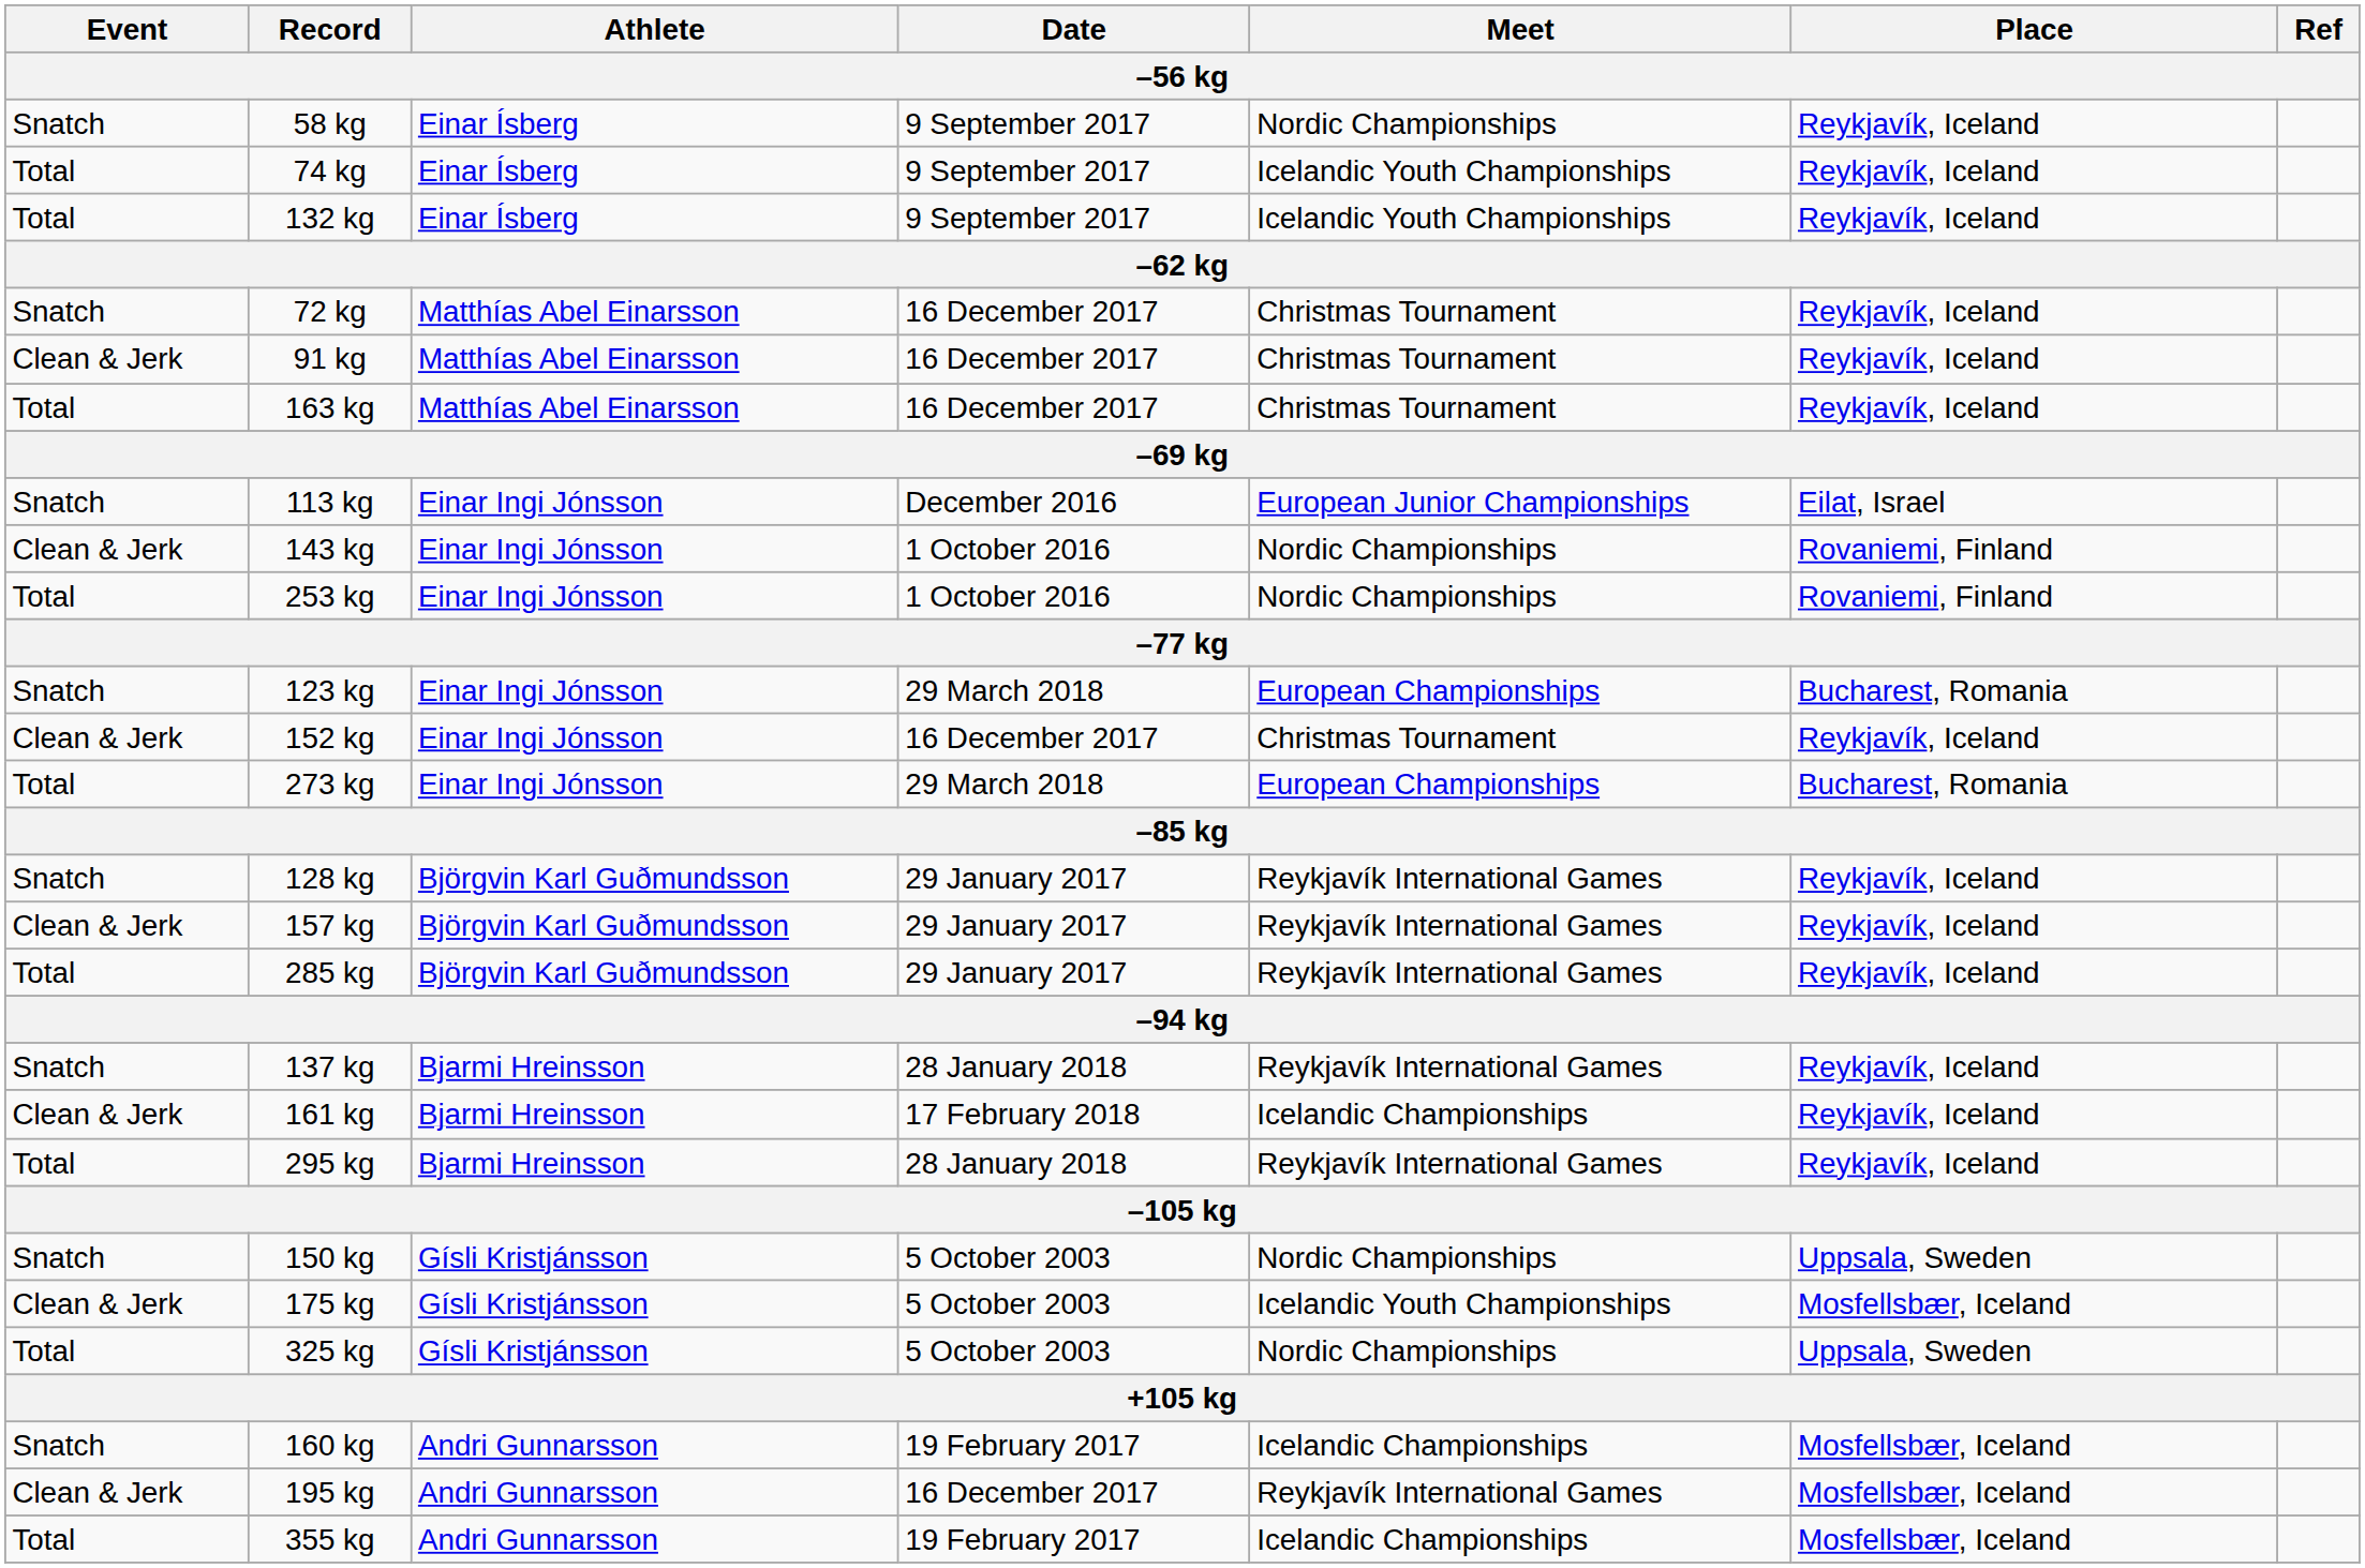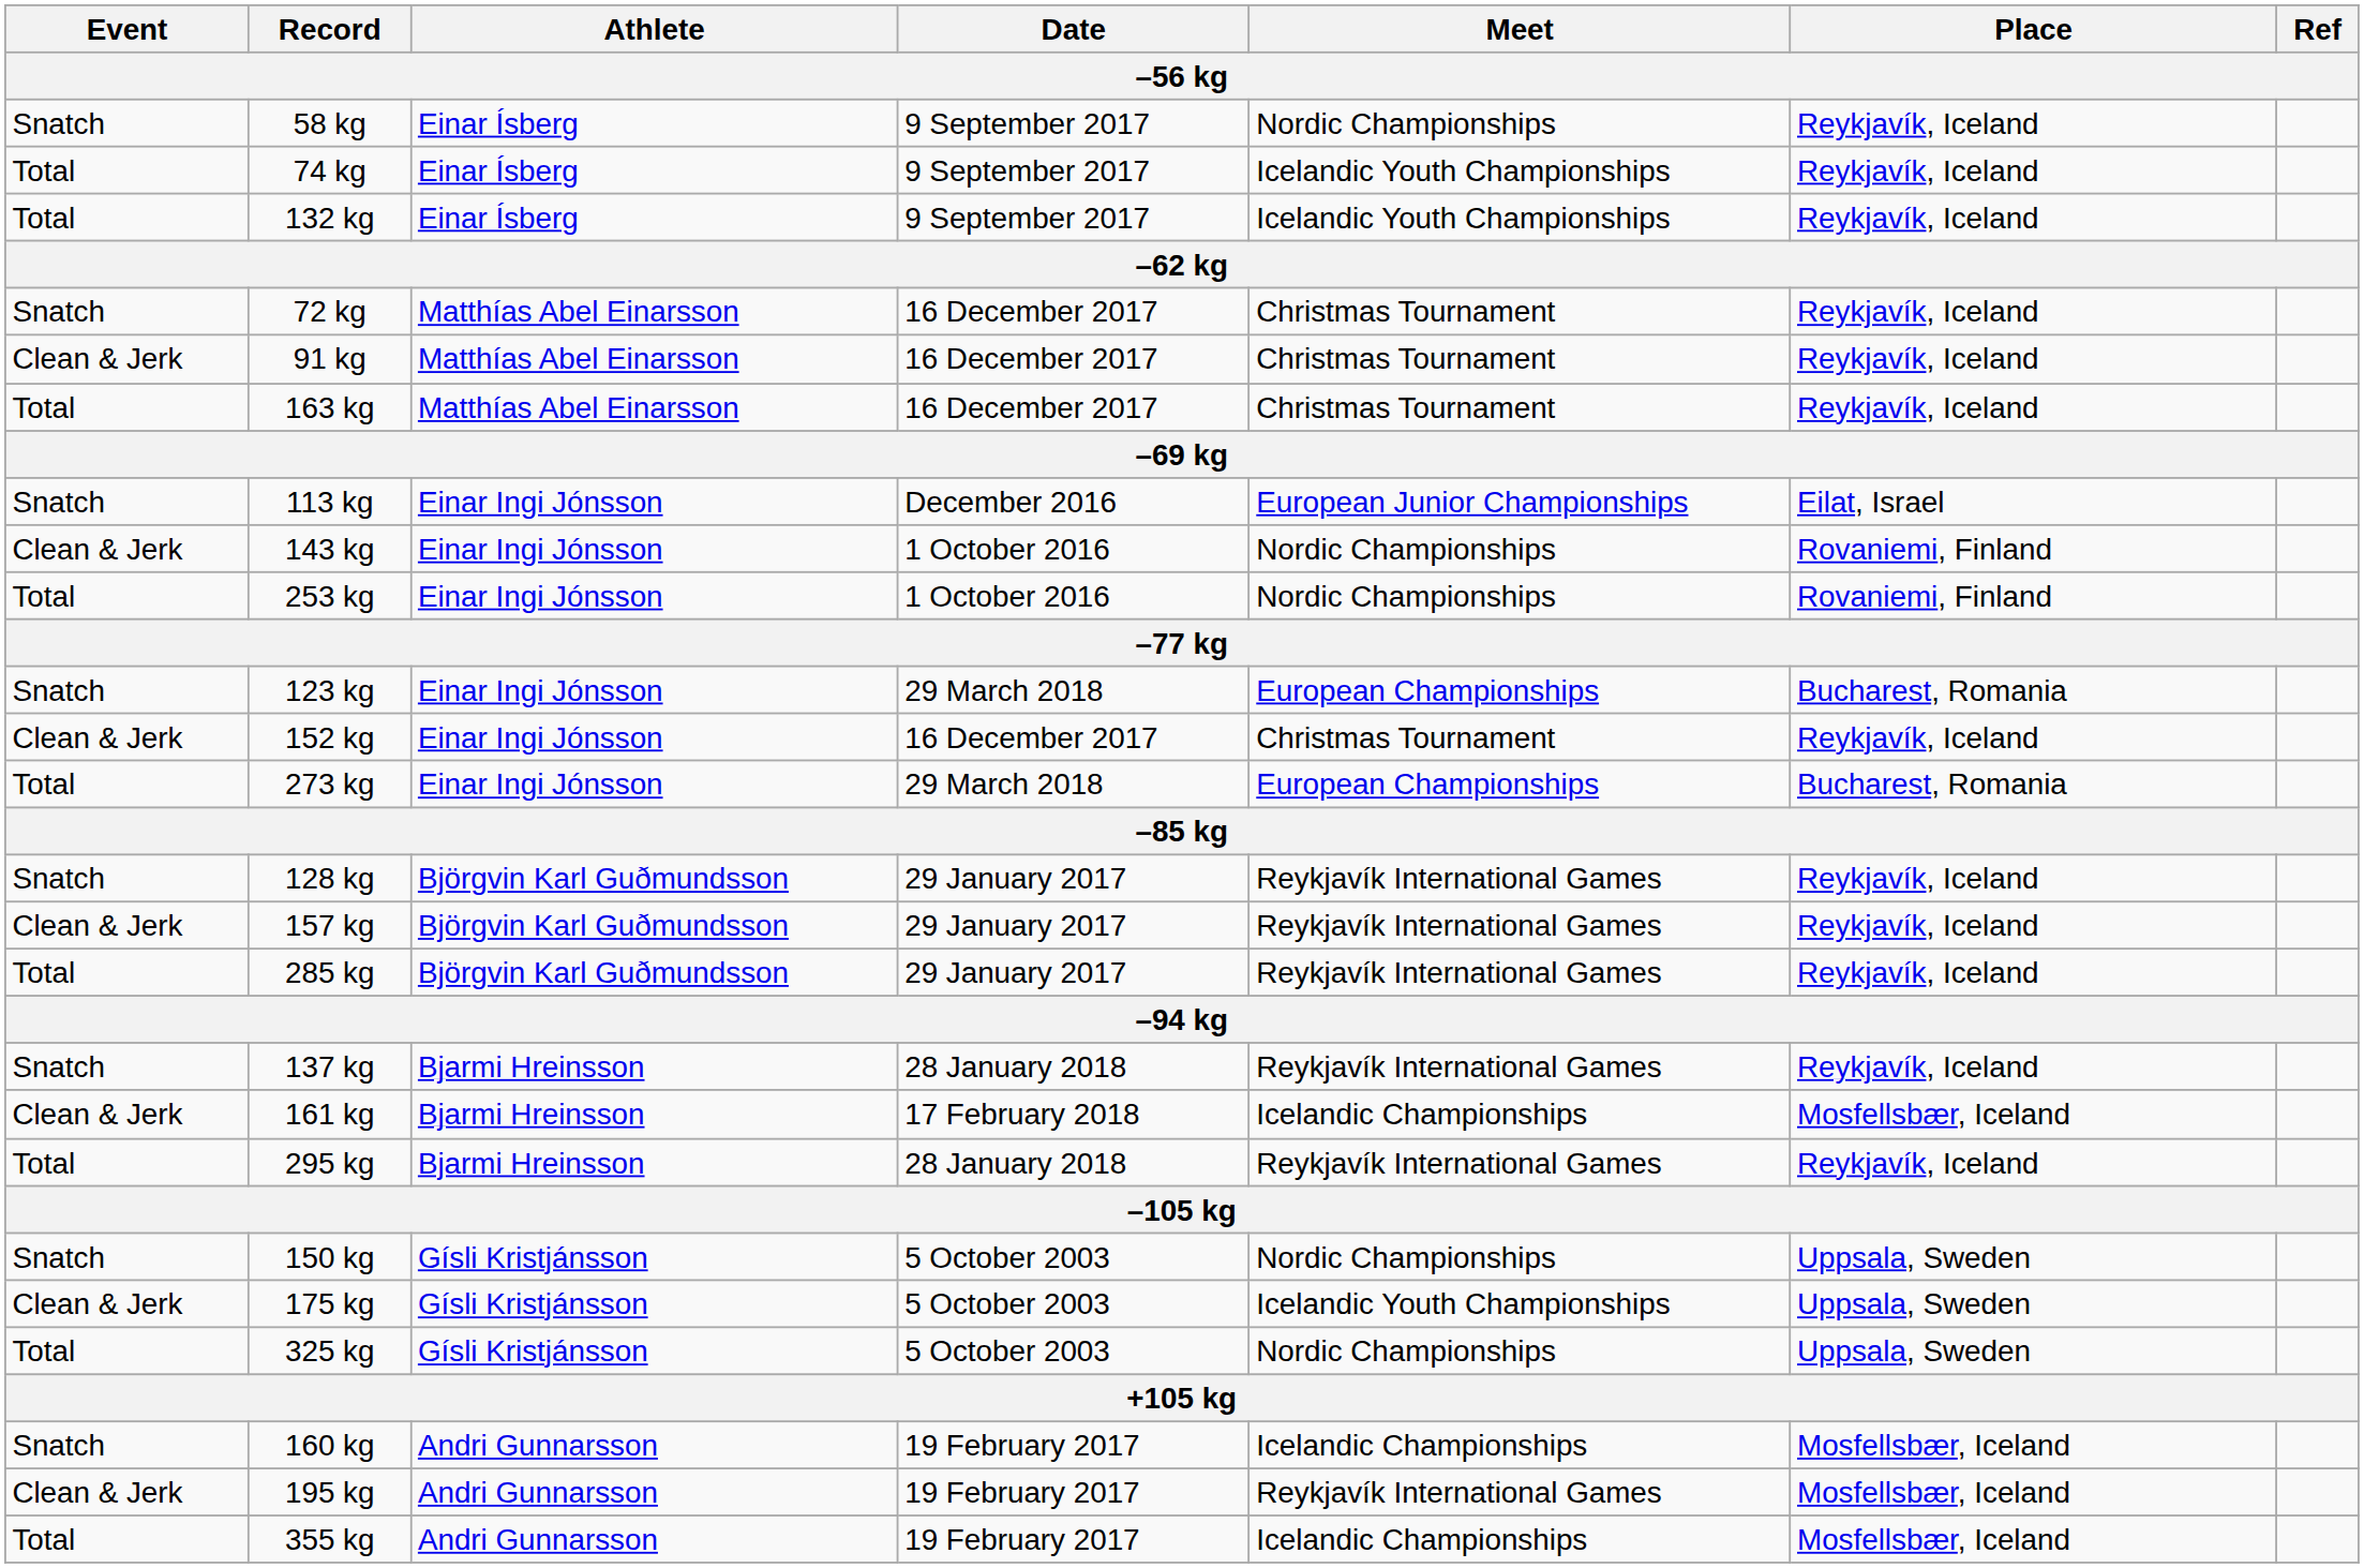161 kg | Place: Reykjavík, Iceland -> Mosfellsbær, Iceland
175 kg | Place: Mosfellsbær, Iceland -> Uppsala, Sweden
195 kg | Date: 16 December 2017 -> 19 February 2017
